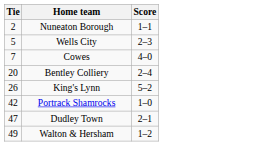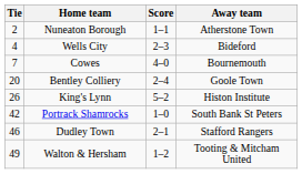+ column: Away team | Atherstone Town | Bideford | Bournemouth | Goole Town | Histon Institute | South Bank St Peters | Stafford Rangers | Tooting & Mitcham United
Wells City | Tie: 5 -> 4
Dudley Town | Tie: 47 -> 46
